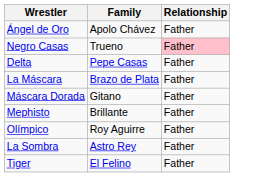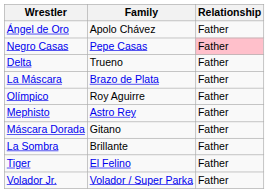Negro Casas | Family: Trueno -> Pepe Casas
Delta | Family: Pepe Casas -> Trueno
rows swapped: Máscara Dorada <-> Olímpico
Mephisto | Family: Brillante -> Astro Rey
La Sombra | Family: Astro Rey -> Brillante
+ row: Volador Jr. | Volador / Super Parka | Father
